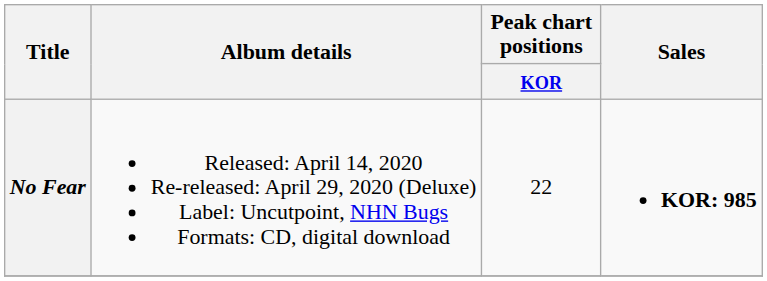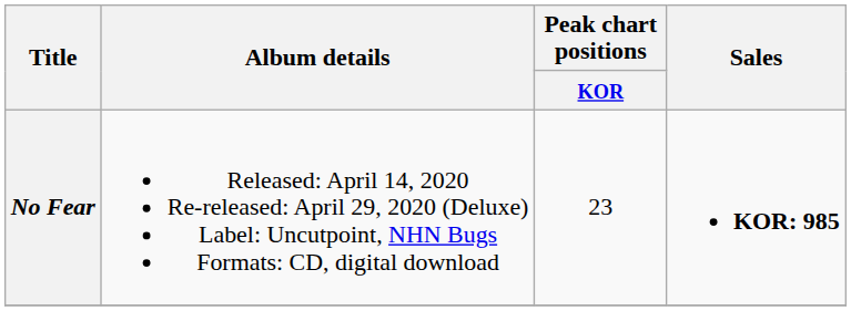No Fear | Peak chart positions / KOR: 22 -> 23
